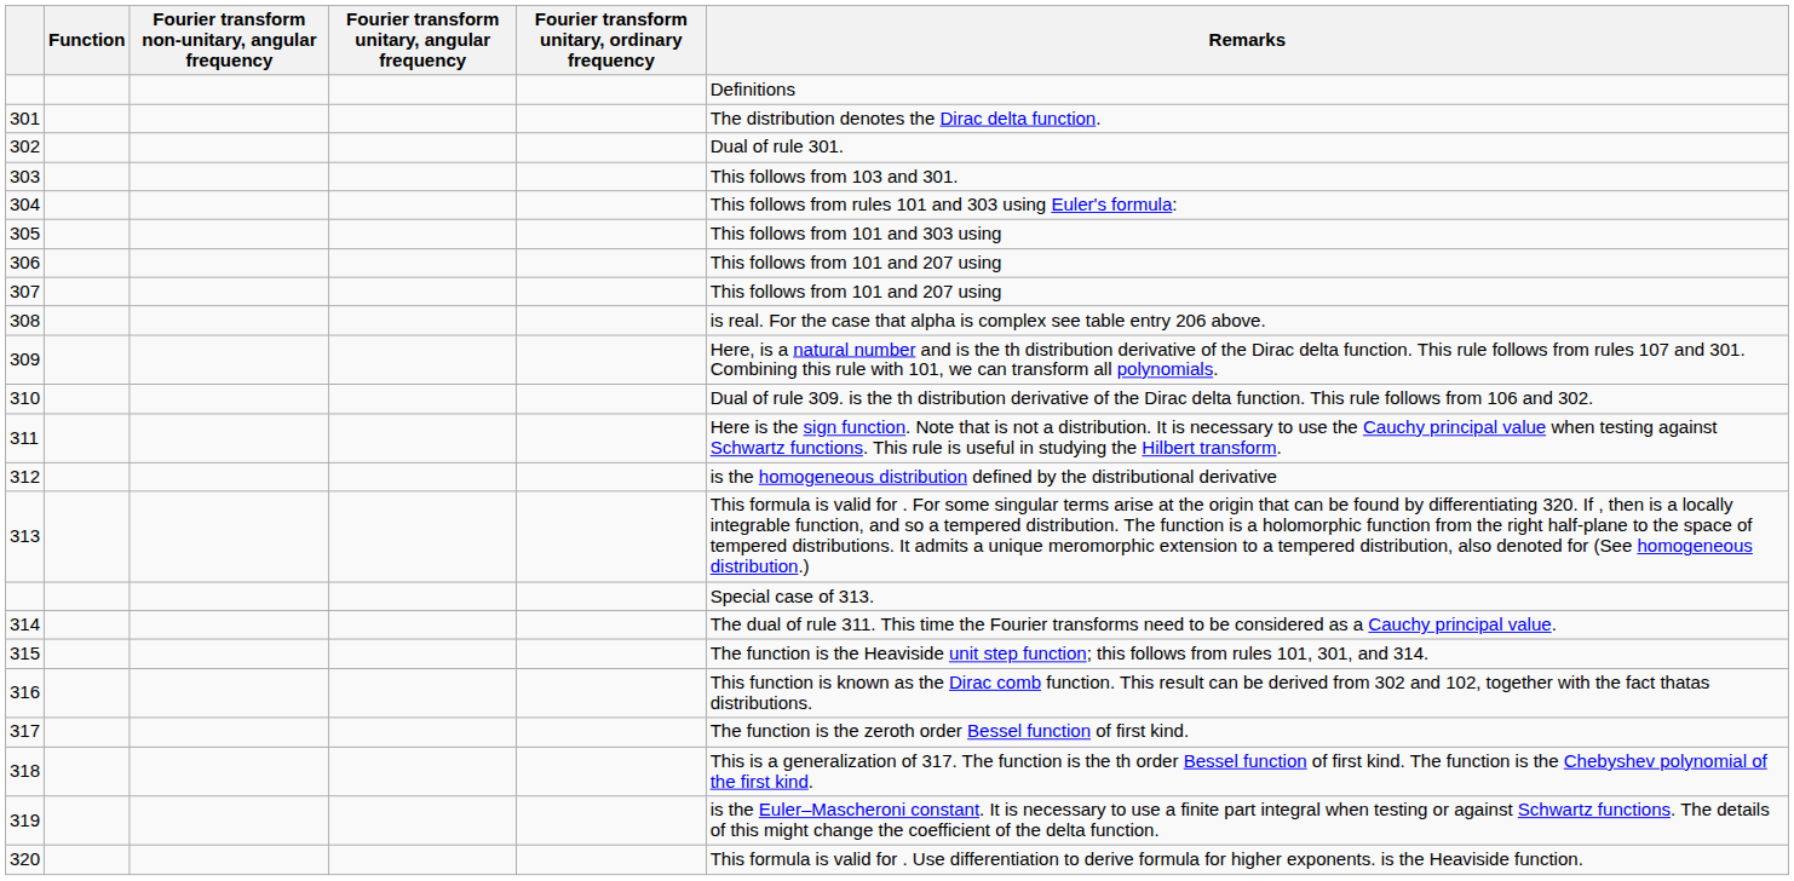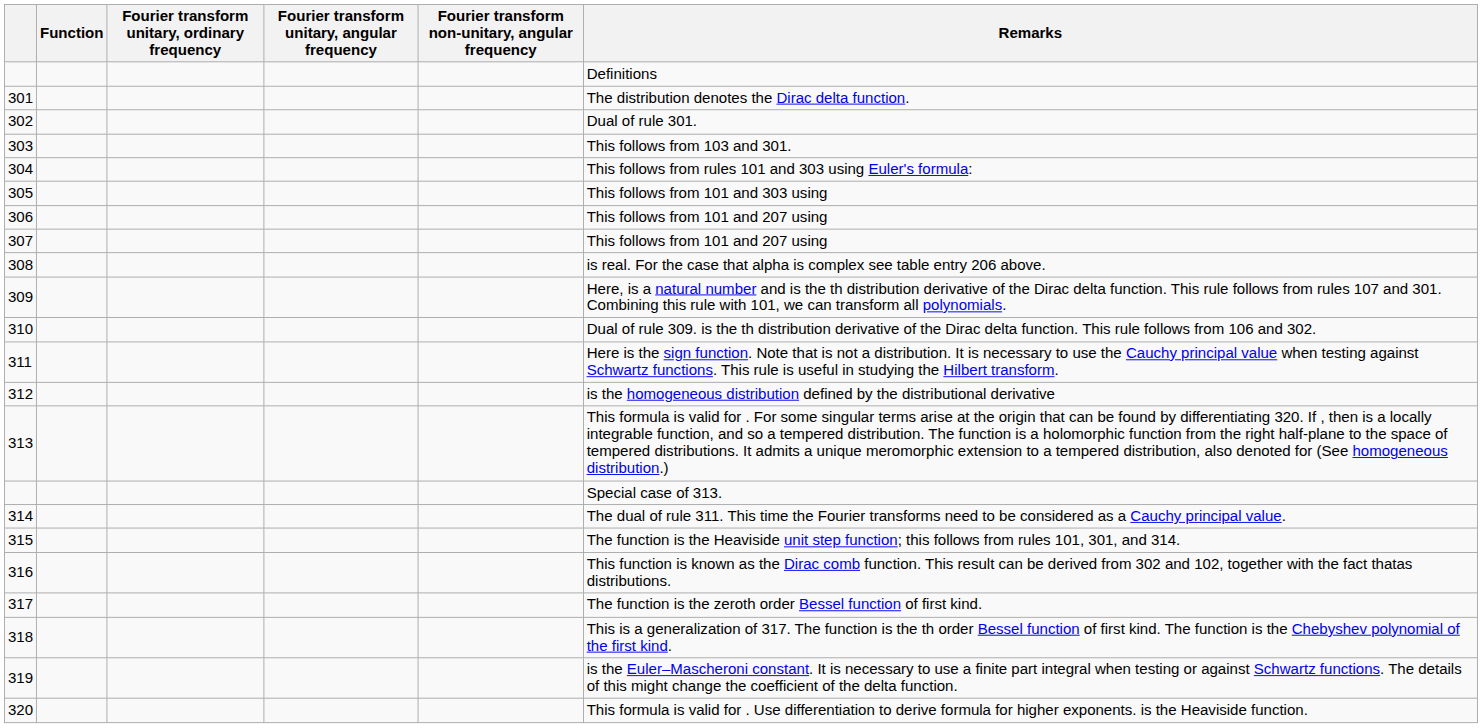columns swapped: Fourier transform unitary, ordinary frequency <-> Fourier transform non-unitary, angular frequency
